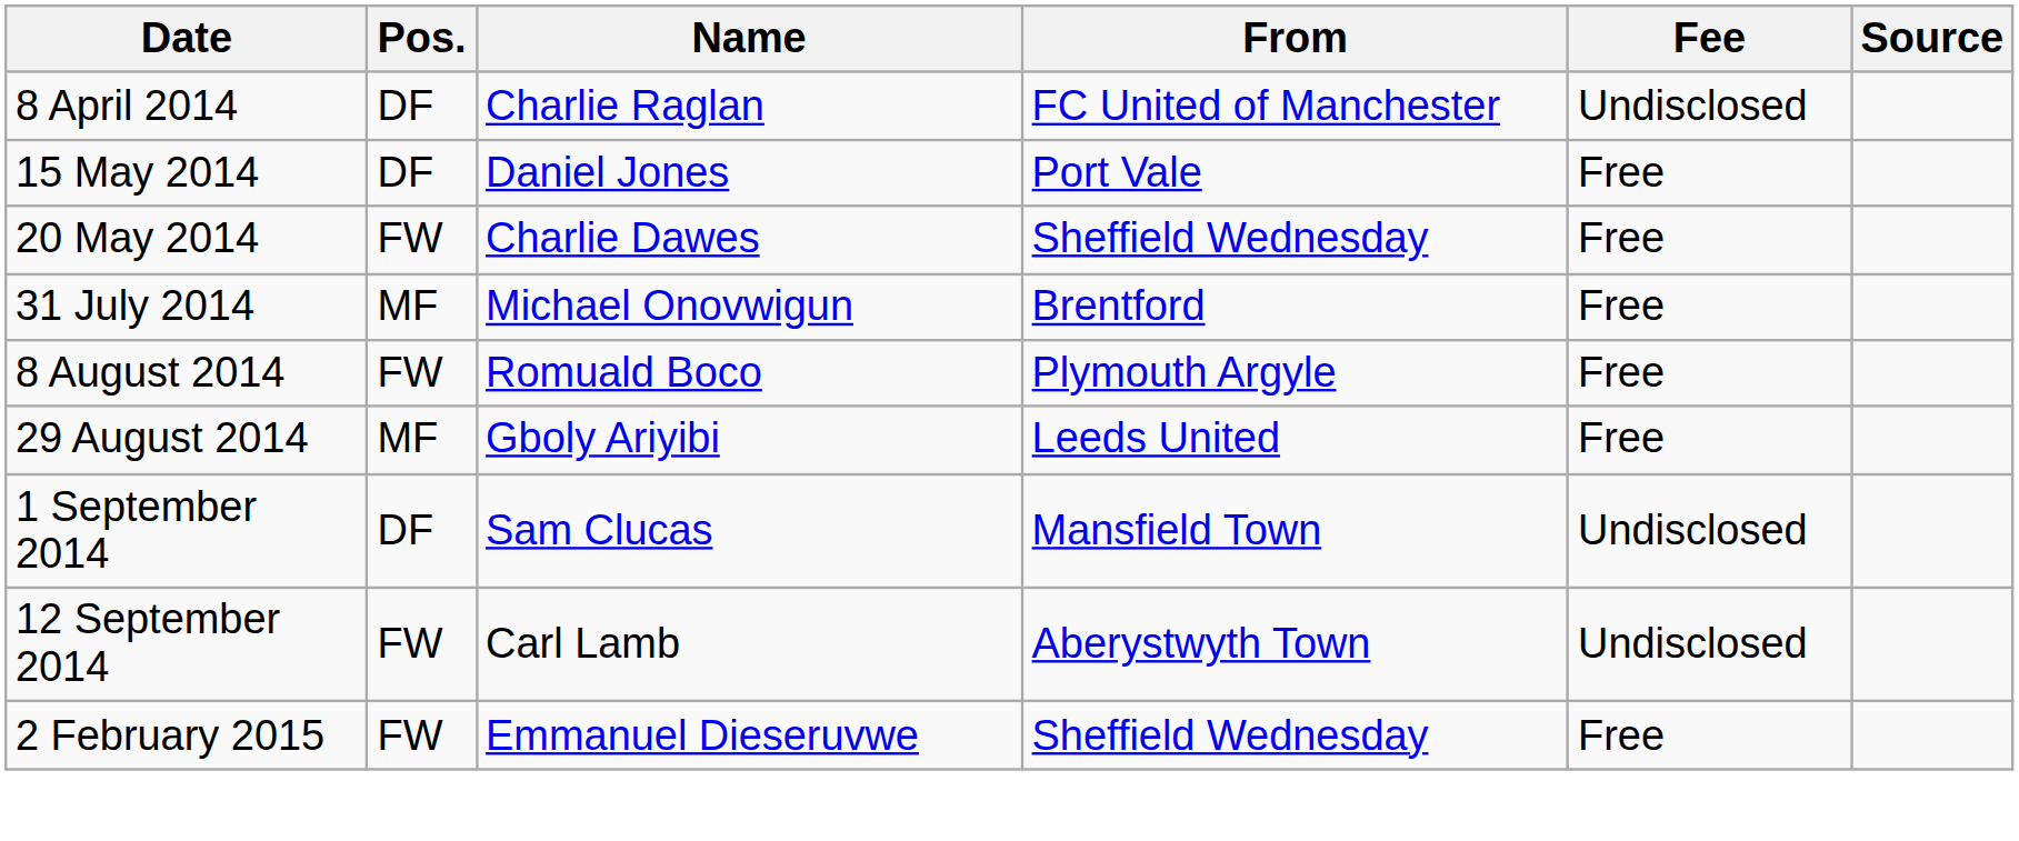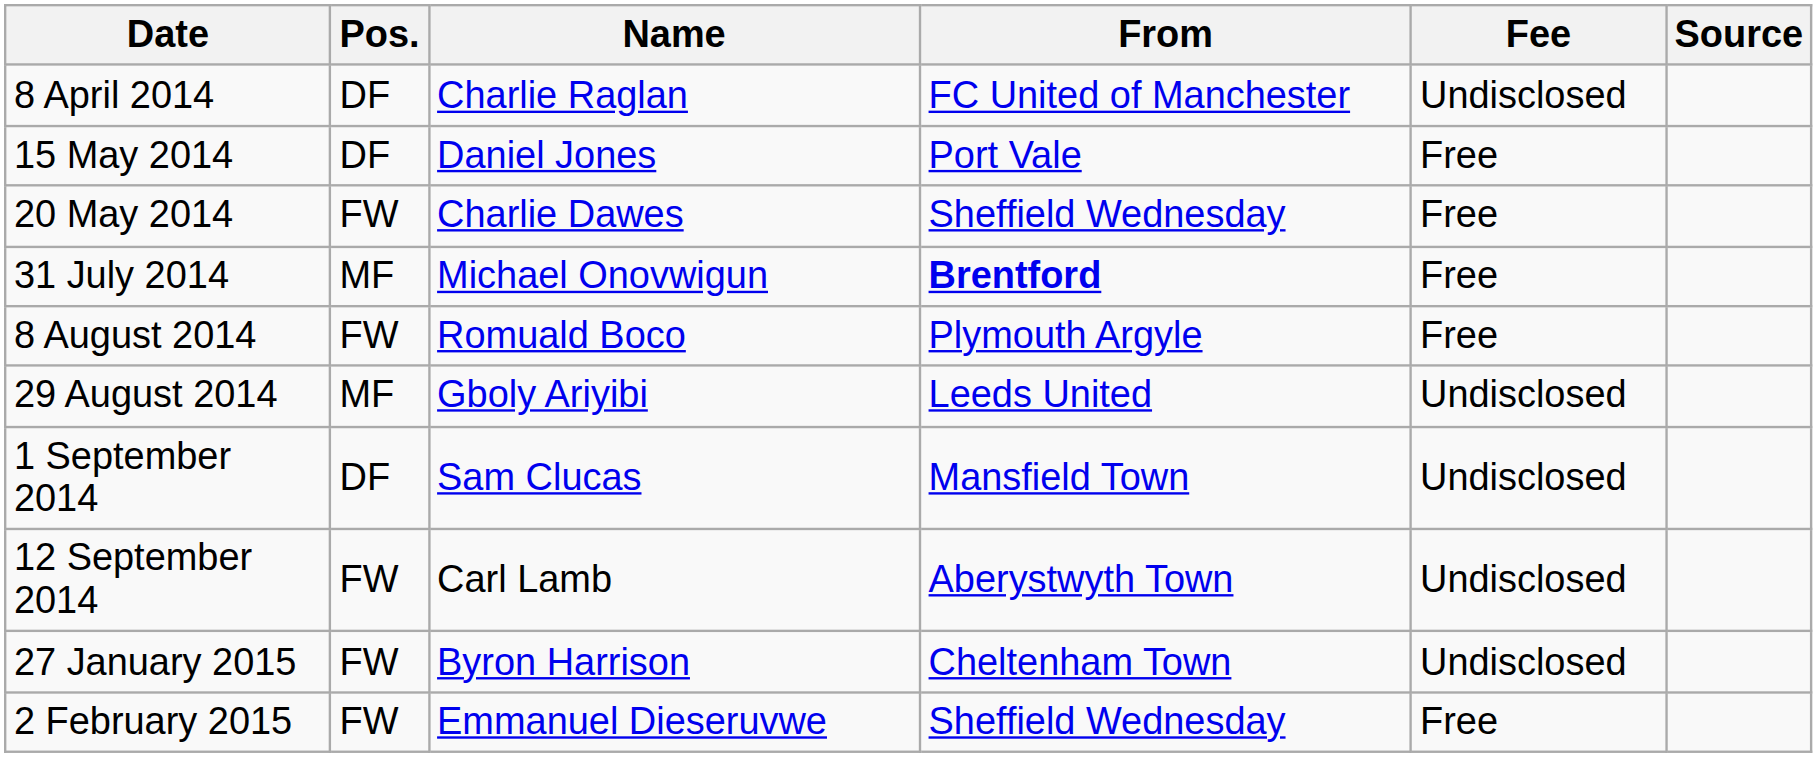31 July 2014 | From: normal -> bold
29 August 2014 | Fee: Free -> Undisclosed
+ row: 27 January 2015 | FW | Byron Harrison | Cheltenham Town | Undisclosed
